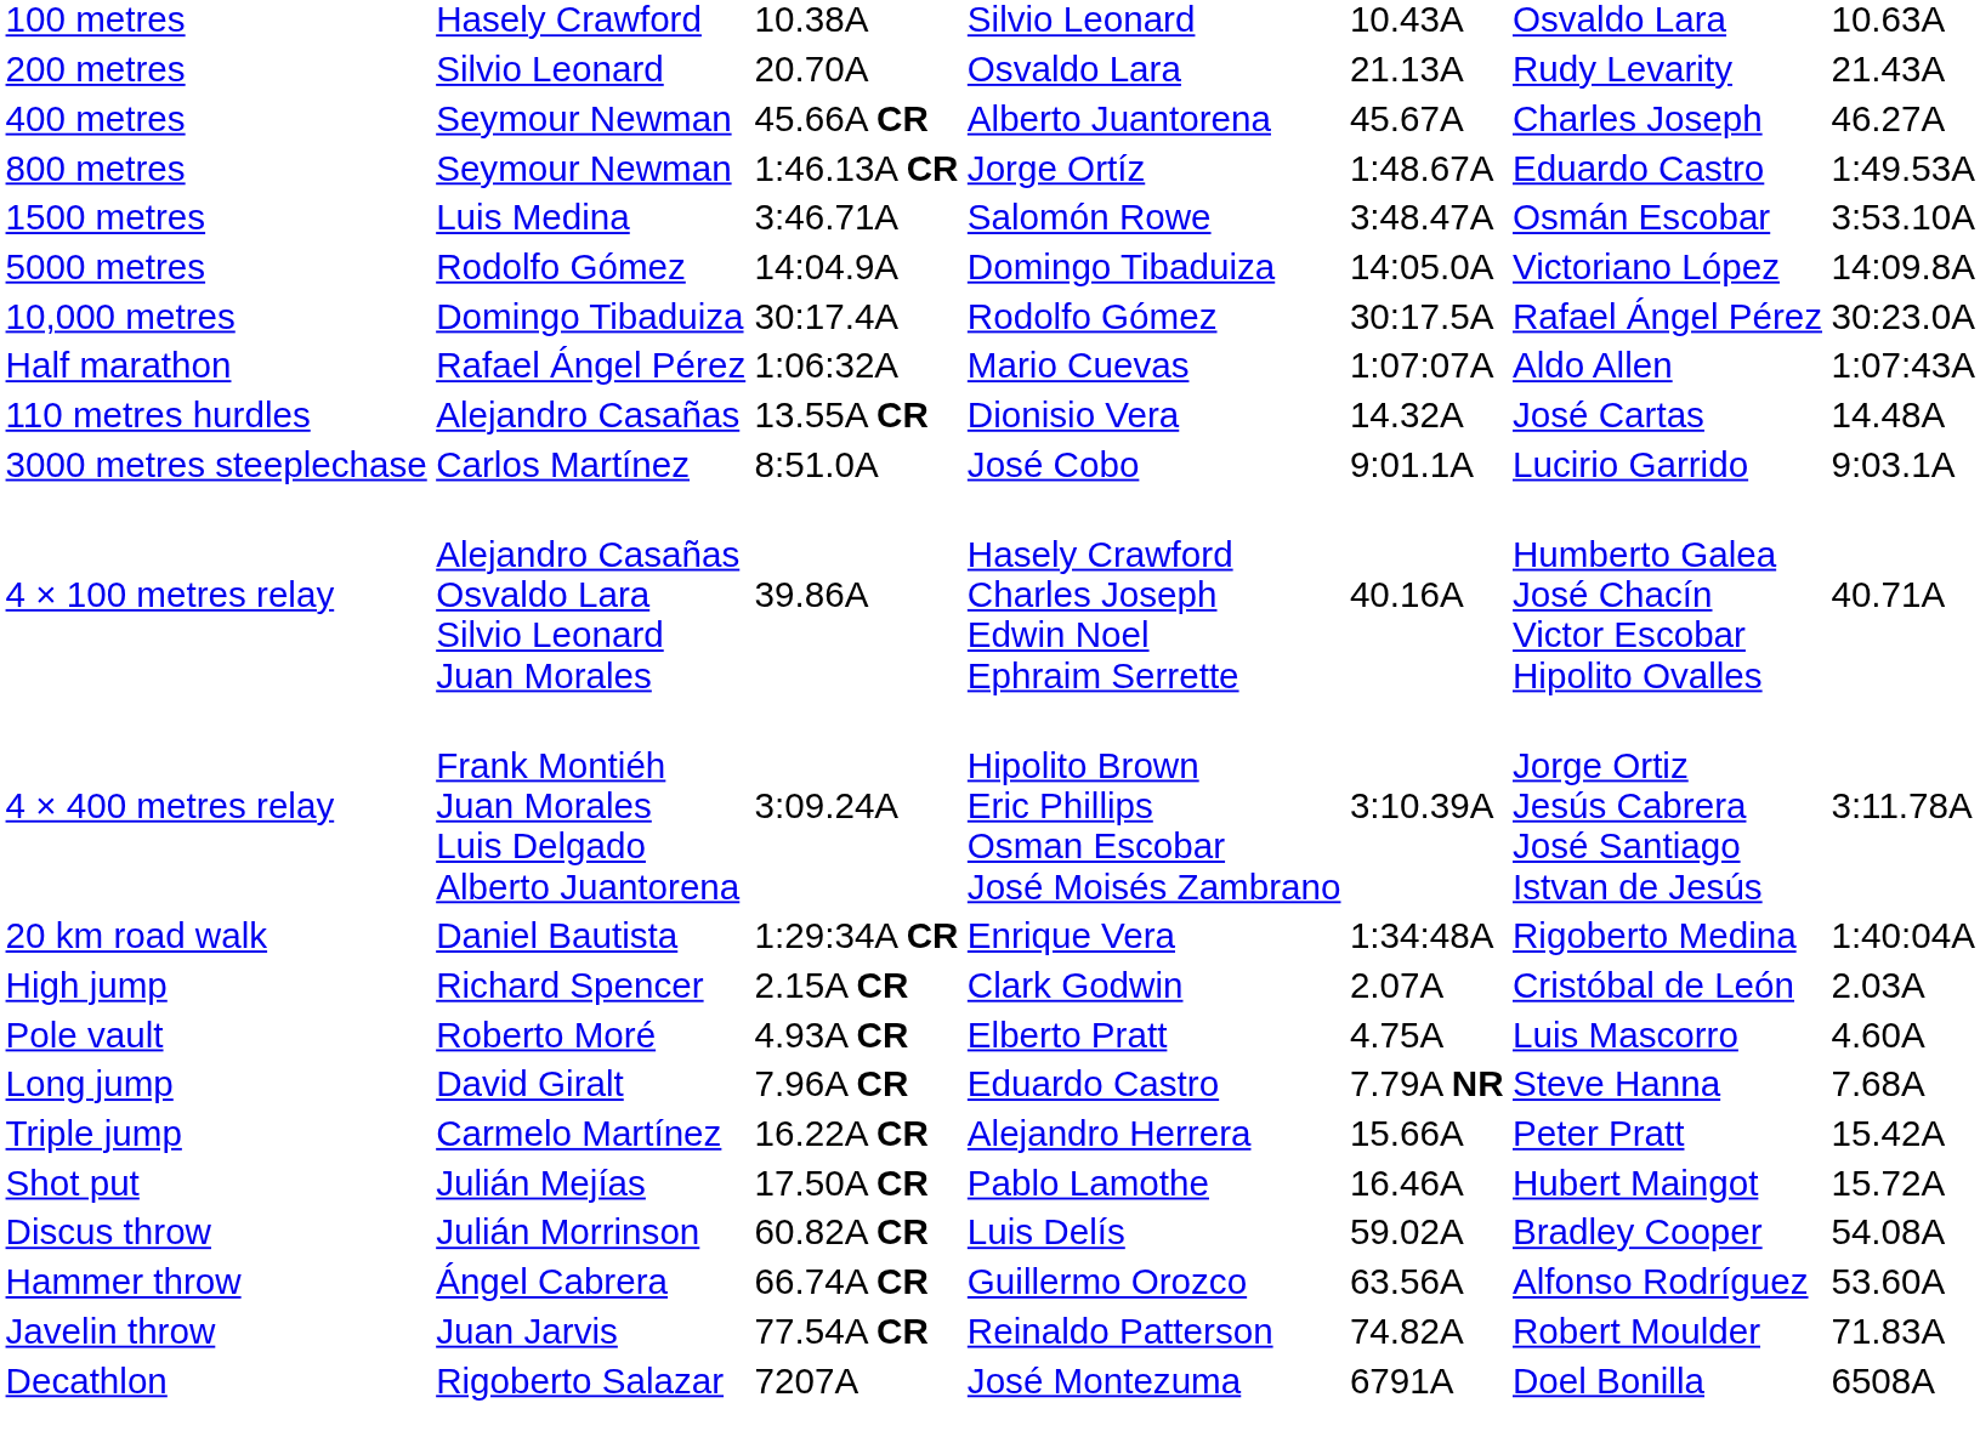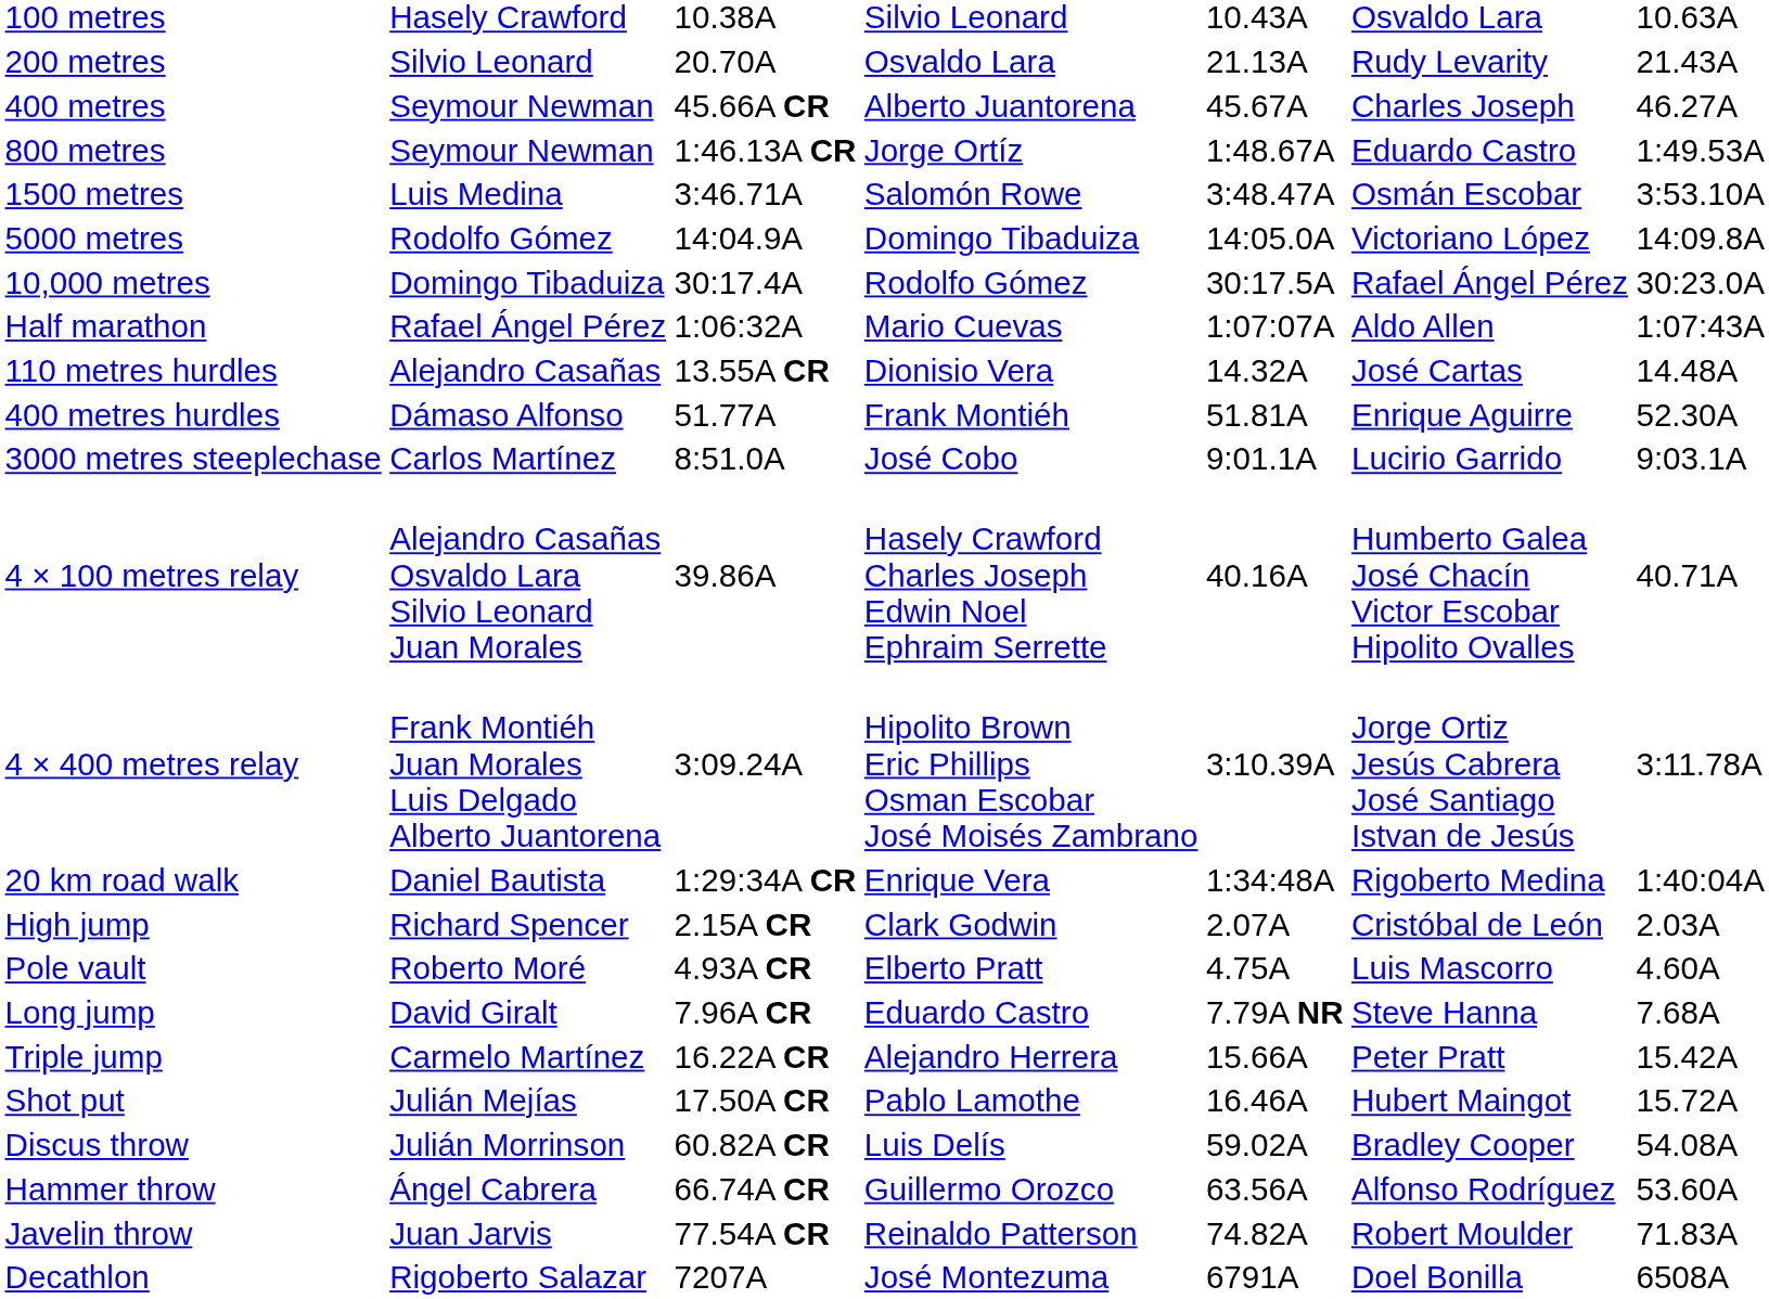+ row: 400 metres hurdles | Dámaso Alfonso | 51.77A | Frank Montiéh | 51.81A | Enrique Aguirre | 52.30A
